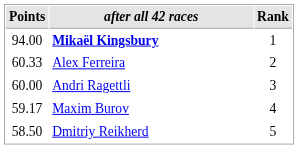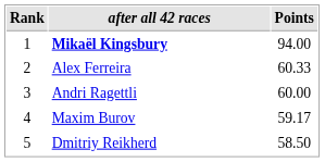columns swapped: Rank <-> Points
